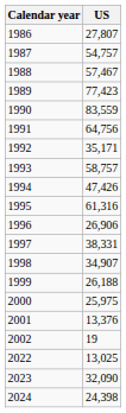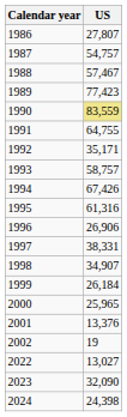1990 | US: no background -> khaki background
1991 | US: 64,756 -> 64,755
1994 | US: 47,426 -> 67,426
1999 | US: 26,188 -> 26,184
2000 | US: 25,975 -> 25,965
2022 | US: 13,025 -> 13,027
